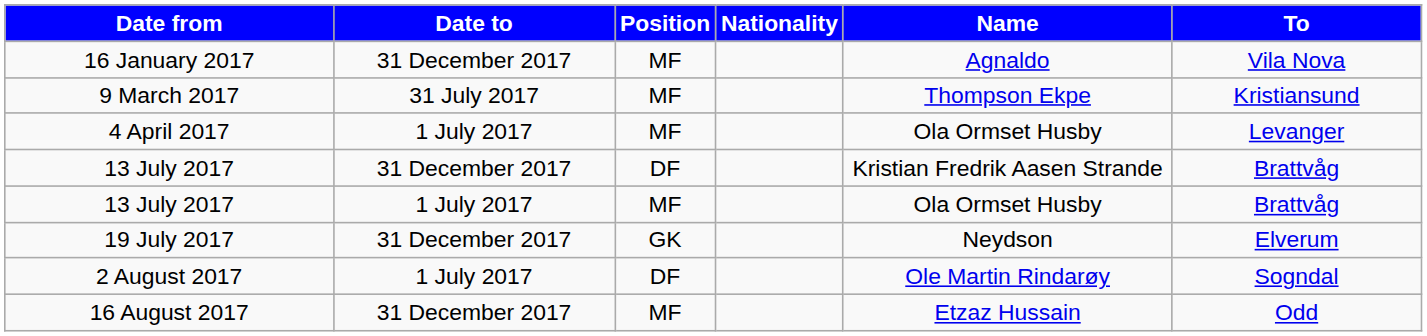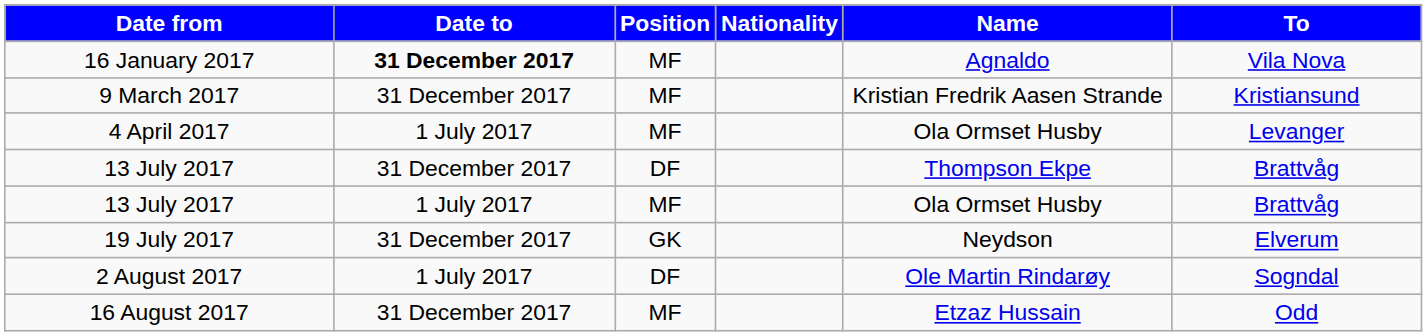16 January 2017 | Date to: normal -> bold
9 March 2017 | Date to: 31 July 2017 -> 31 December 2017
9 March 2017 | Name: Thompson Ekpe -> Kristian Fredrik Aasen Strande
13 July 2017 / DF | Name: Kristian Fredrik Aasen Strande -> Thompson Ekpe
